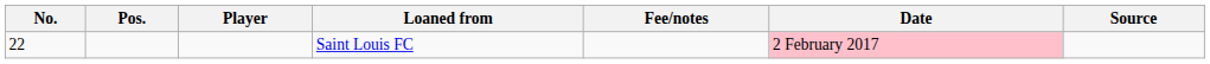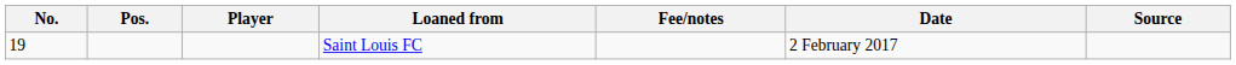Saint Louis FC | No.: 22 -> 19
Saint Louis FC | Date: pink background -> no background
